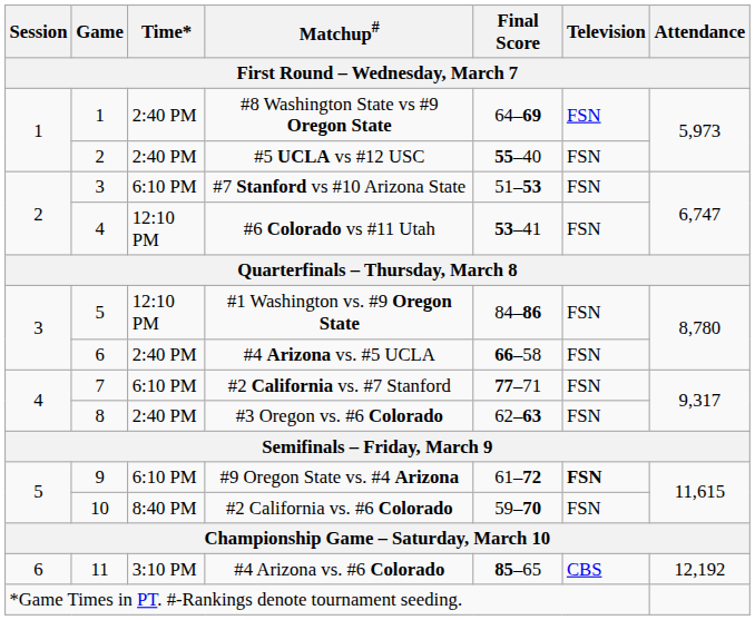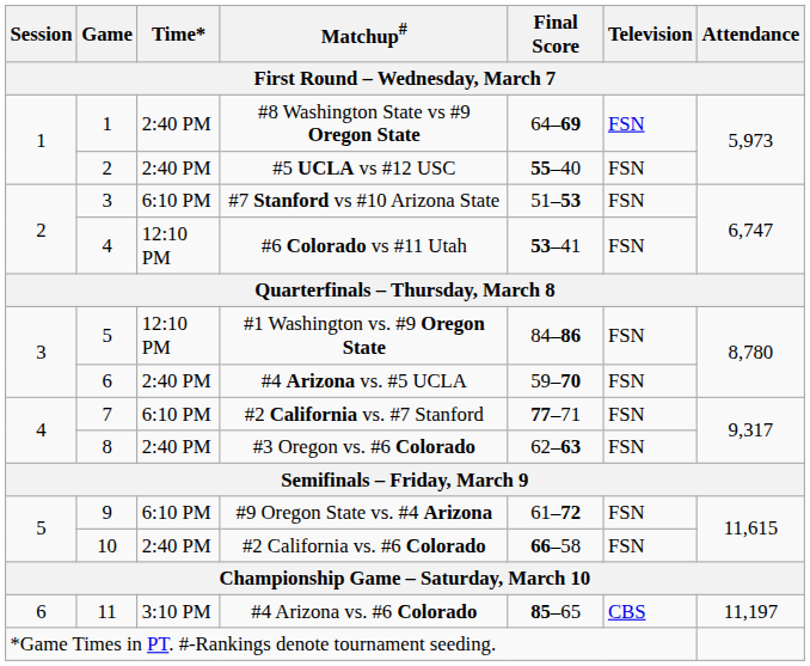#4 Arizona vs. #5 UCLA | Final Score: 66–58 -> 59–70
#9 Oregon State vs. #4 Arizona | Television: bold -> normal
#2 California vs. #6 Colorado | Time*: 8:40 PM -> 2:40 PM
#2 California vs. #6 Colorado | Final Score: 59–70 -> 66–58
#4 Arizona vs. #6 Colorado | Attendance: 12,192 -> 11,197
